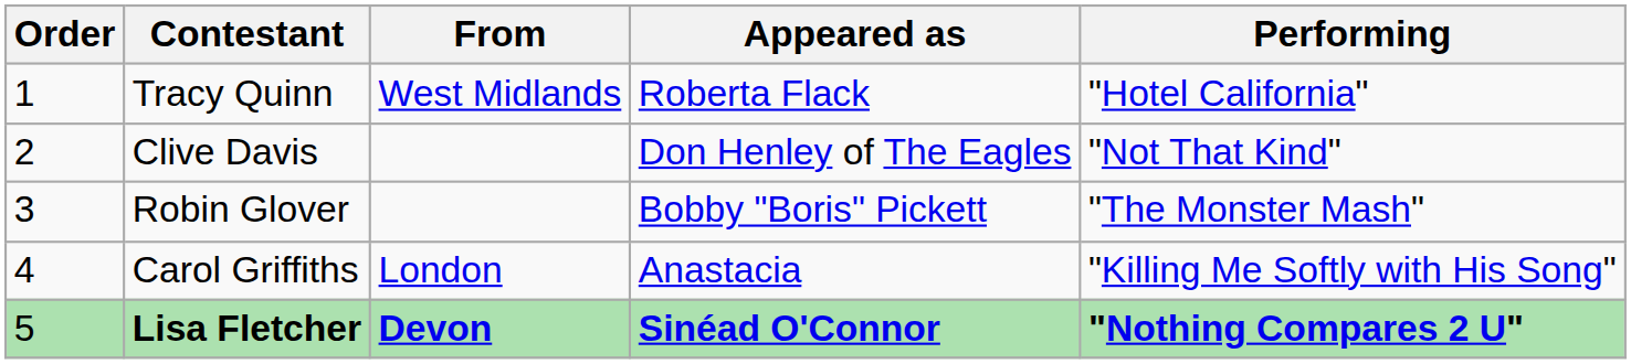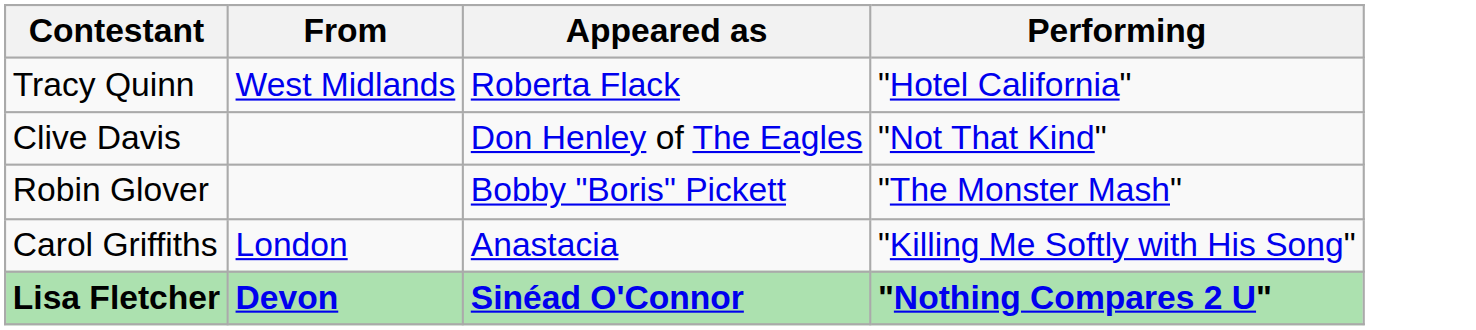- column: Order | 1 | 2 | 3 | 4 | 5
